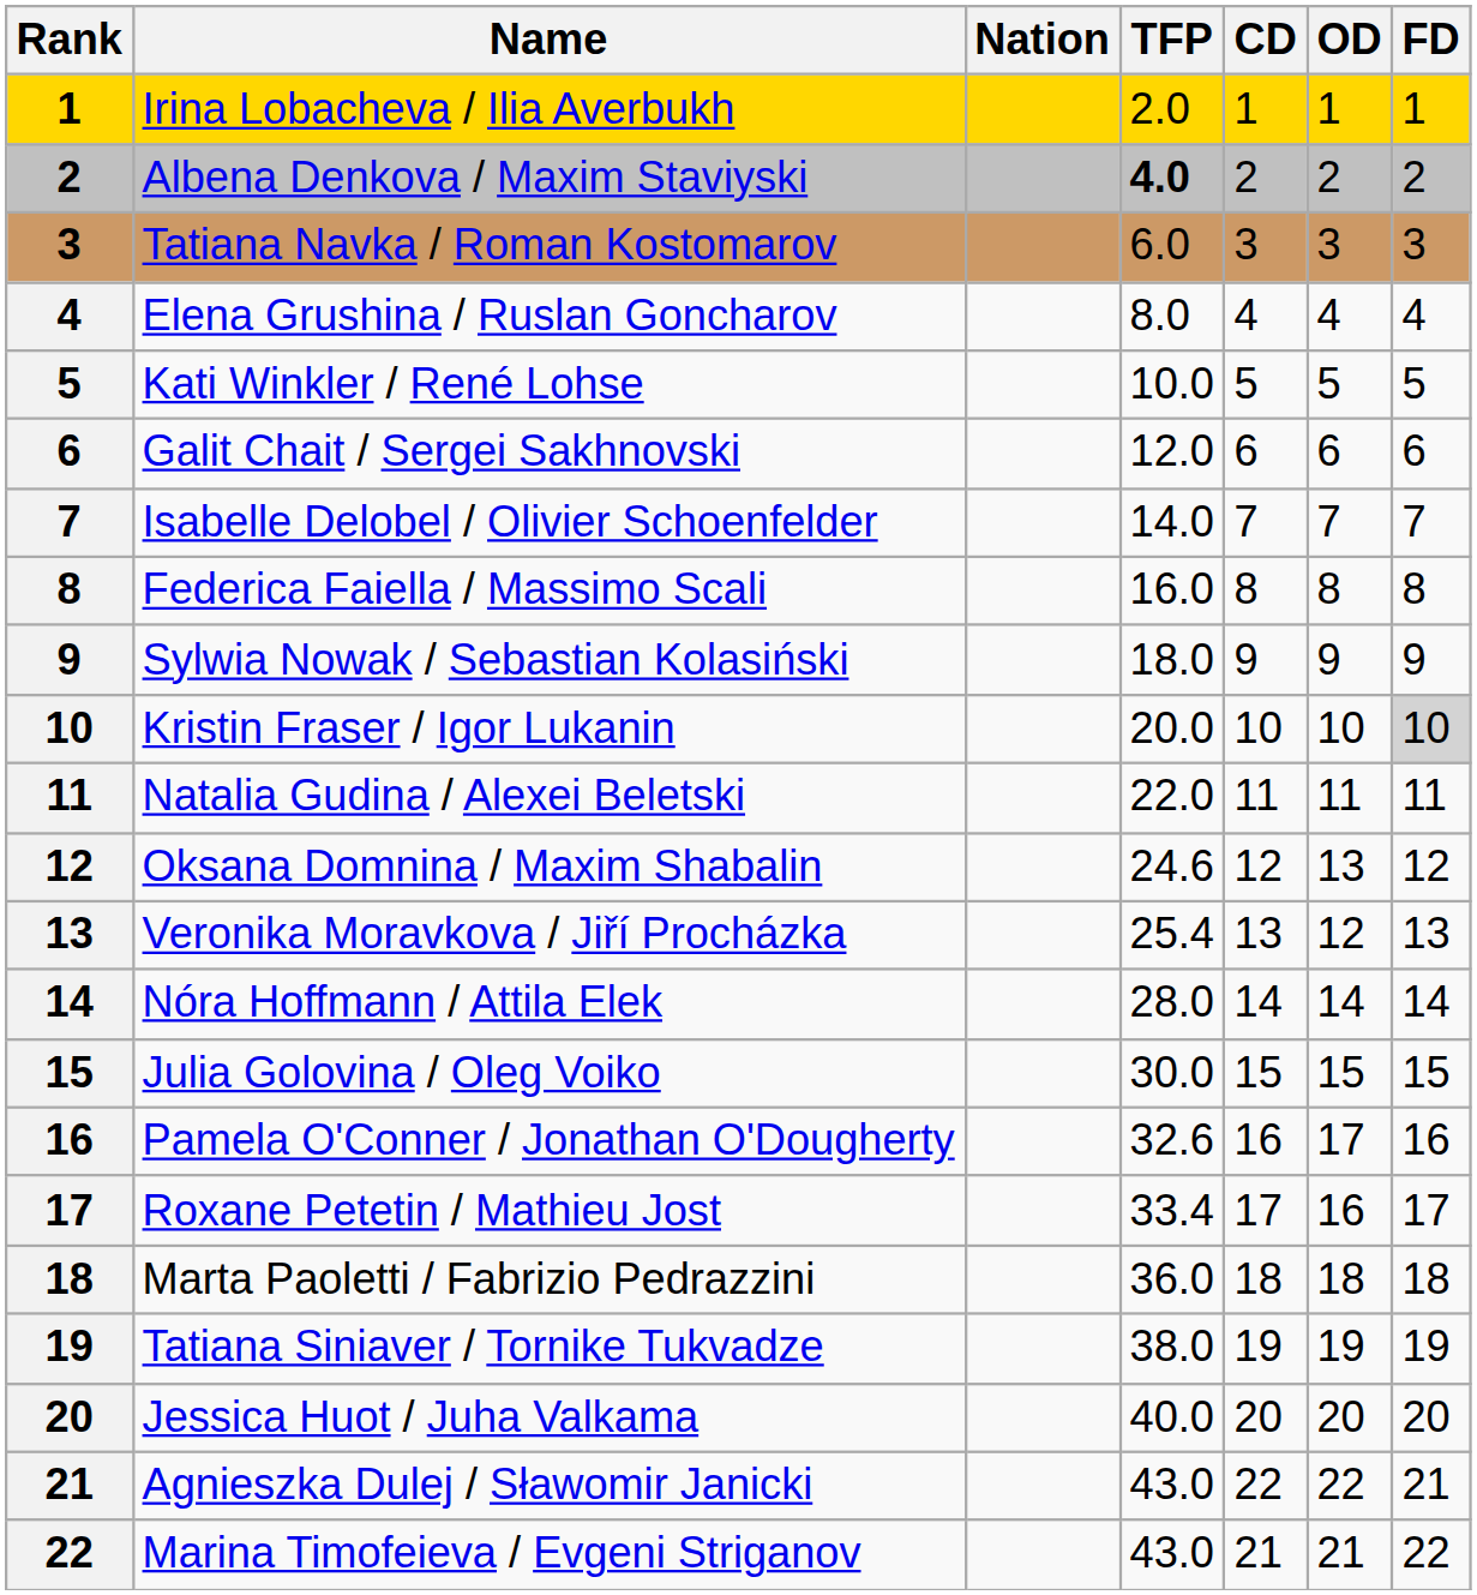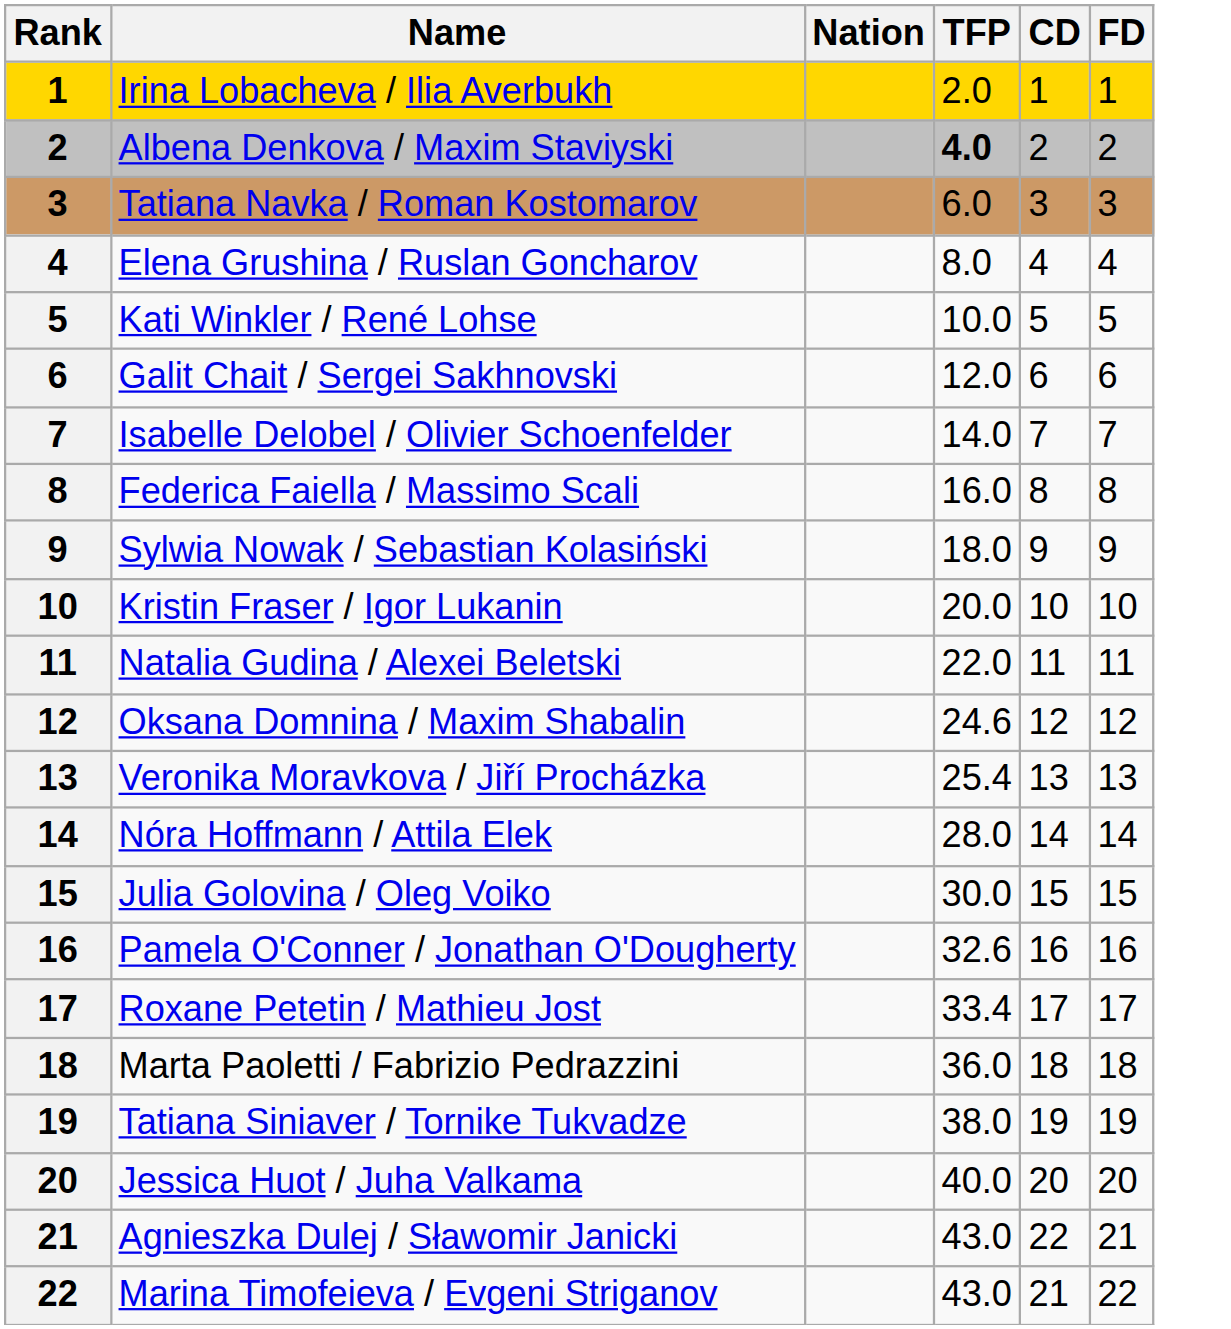- column: OD | 1 | 2 | 3 | 4 | 5 | 6 | 7 | 8 | 9 | 10 | 11 | 13 | 12 | 14 | 15 | 17 | 16 | 18 | 19 | 20 | 22 | 21
Kristin Fraser / Igor Lukanin | FD: lightgrey background -> no background
